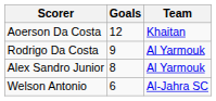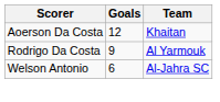- row: Alex Sandro Junior | 8 | Al Yarmouk
